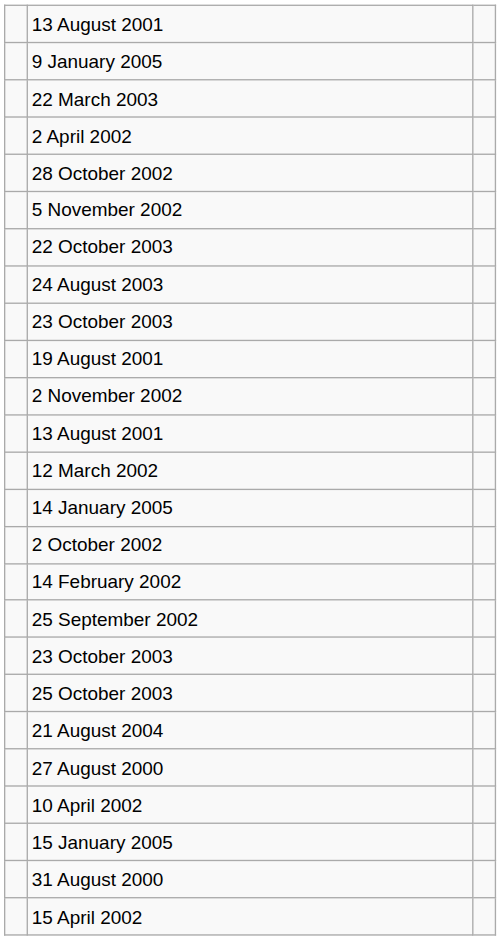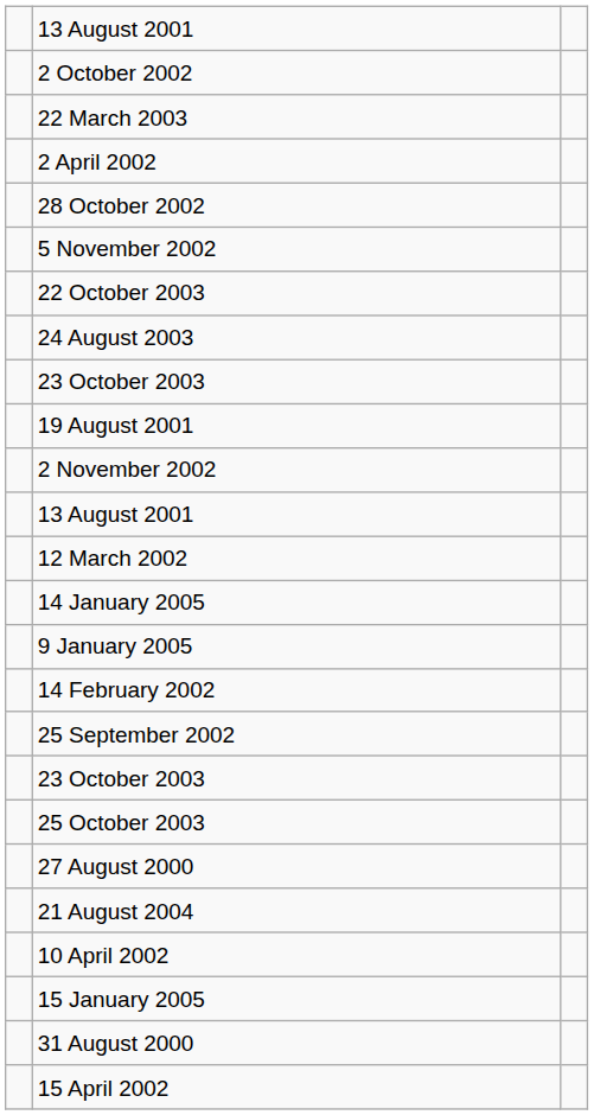rows swapped: 2 October 2002 <-> 9 January 2005
rows swapped: 21 August 2004 <-> 27 August 2000
